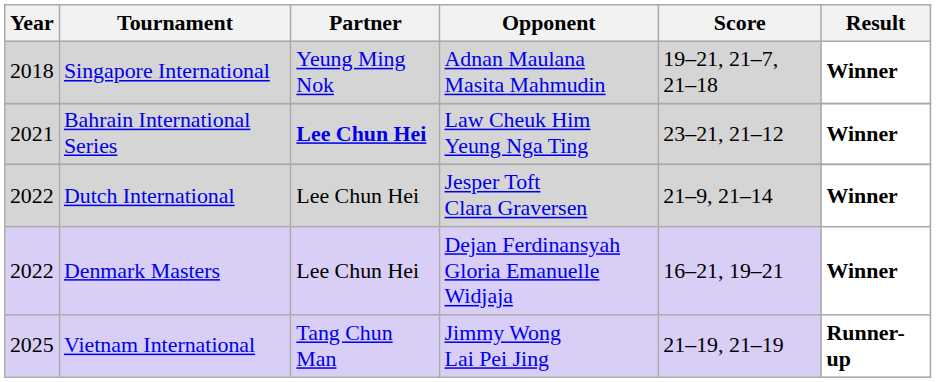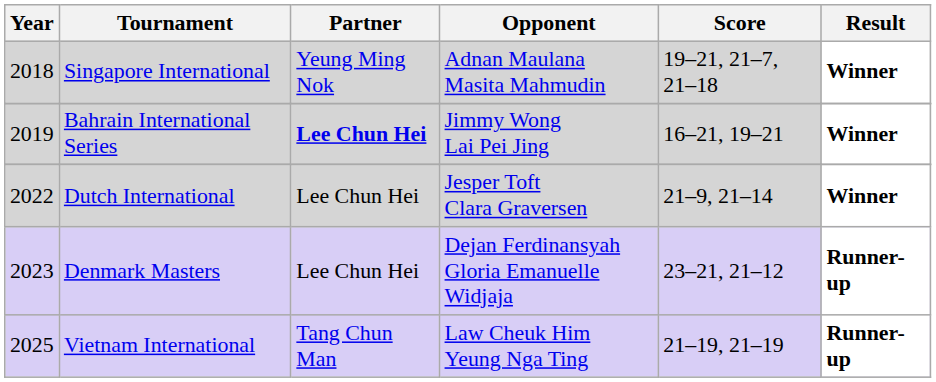Bahrain International Series | Year: 2021 -> 2019
Bahrain International Series | Opponent: Law Cheuk Him Yeung Nga Ting -> Jimmy Wong Lai Pei Jing
Bahrain International Series | Score: 23–21, 21–12 -> 16–21, 19–21
Denmark Masters | Year: 2022 -> 2023
Denmark Masters | Score: 16–21, 19–21 -> 23–21, 21–12
Denmark Masters | Result: Winner -> Runner-up
Vietnam International | Opponent: Jimmy Wong Lai Pei Jing -> Law Cheuk Him Yeung Nga Ting
